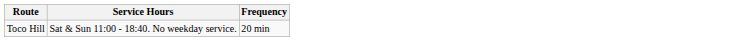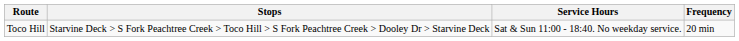+ column: Stops | Starvine Deck > S Fork Peachtree Creek > Toco Hill > S Fork Peachtree Creek > Dooley Dr > Starvine Deck
